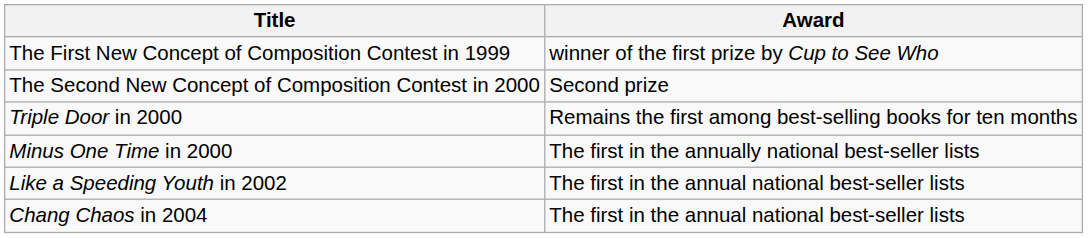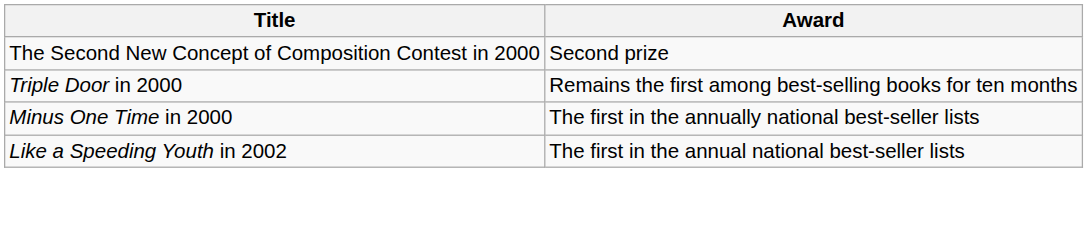- row: The First New Concept of Composition Contest in 1999 | winner of the first prize by Cup to See Who
- row: Chang Chaos in 2004 | The first in the annual national best-seller lists
